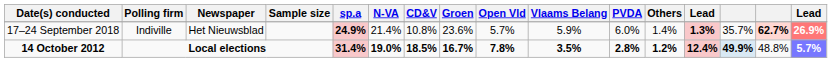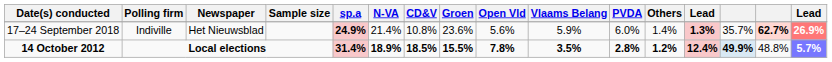17–24 September 2018 | Open Vld: 5.7% -> 5.6%
14 October 2012 | N-VA: 19.0% -> 18.9%
14 October 2012 | Groen: 16.7% -> 15.5%
